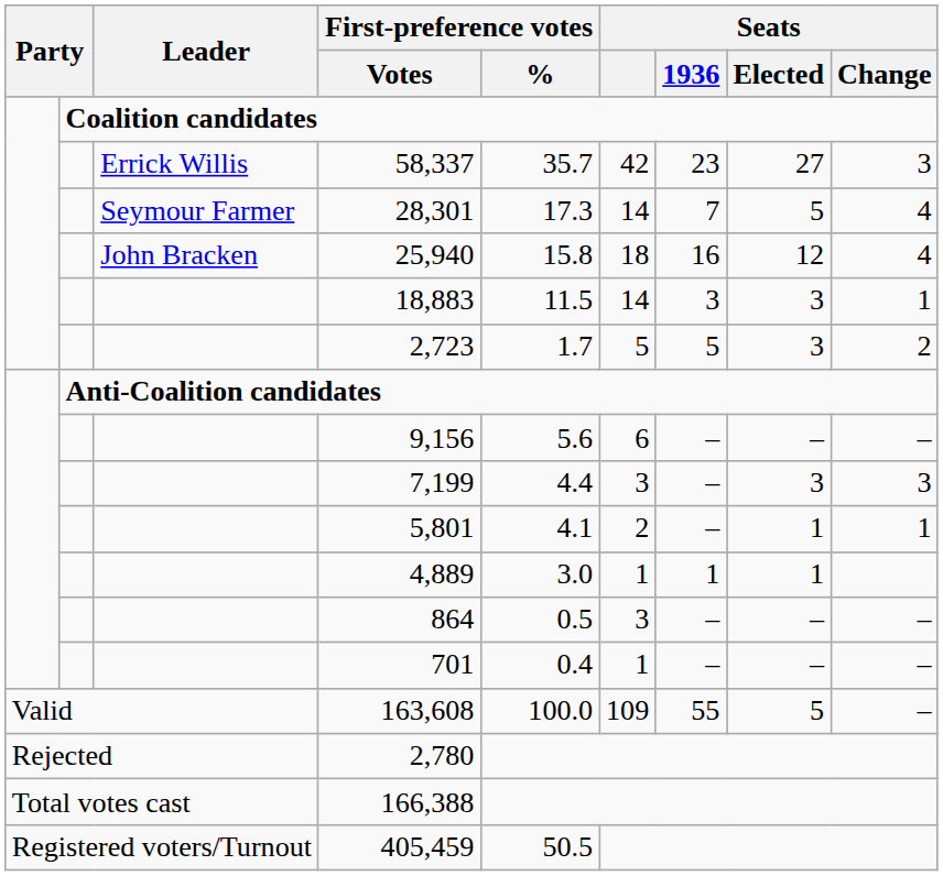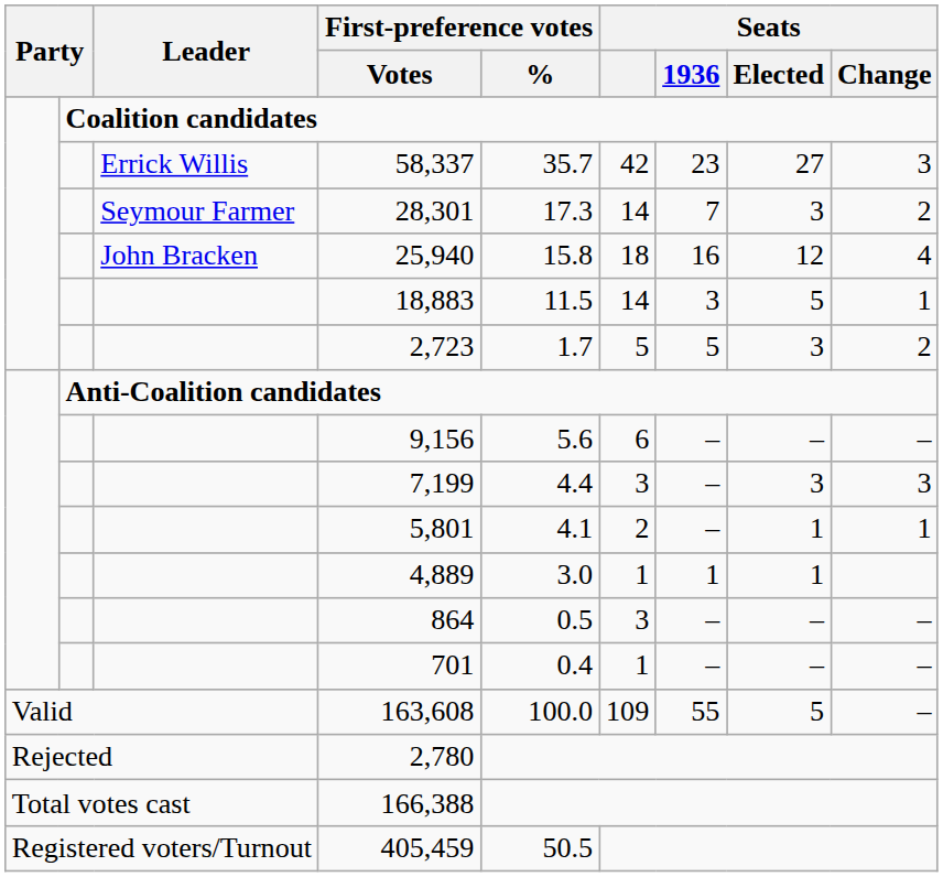28,301 | Seats / Elected: 5 -> 3
28,301 | Seats / Change: 4 -> 2
18,883 | Seats / Elected: 3 -> 5
